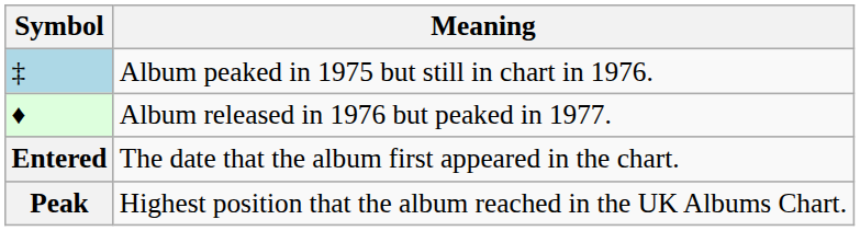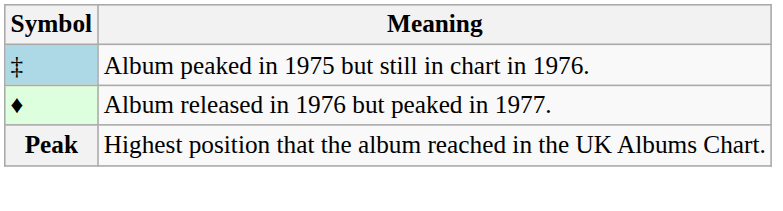- row: Entered | The date that the album first appeared in the chart.
